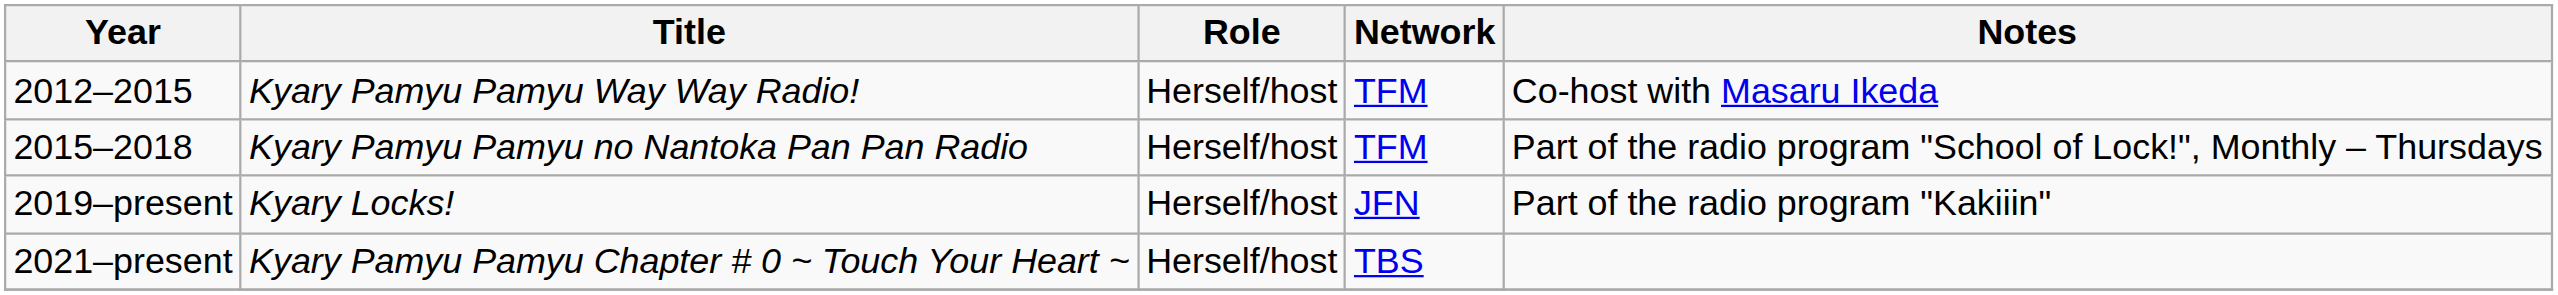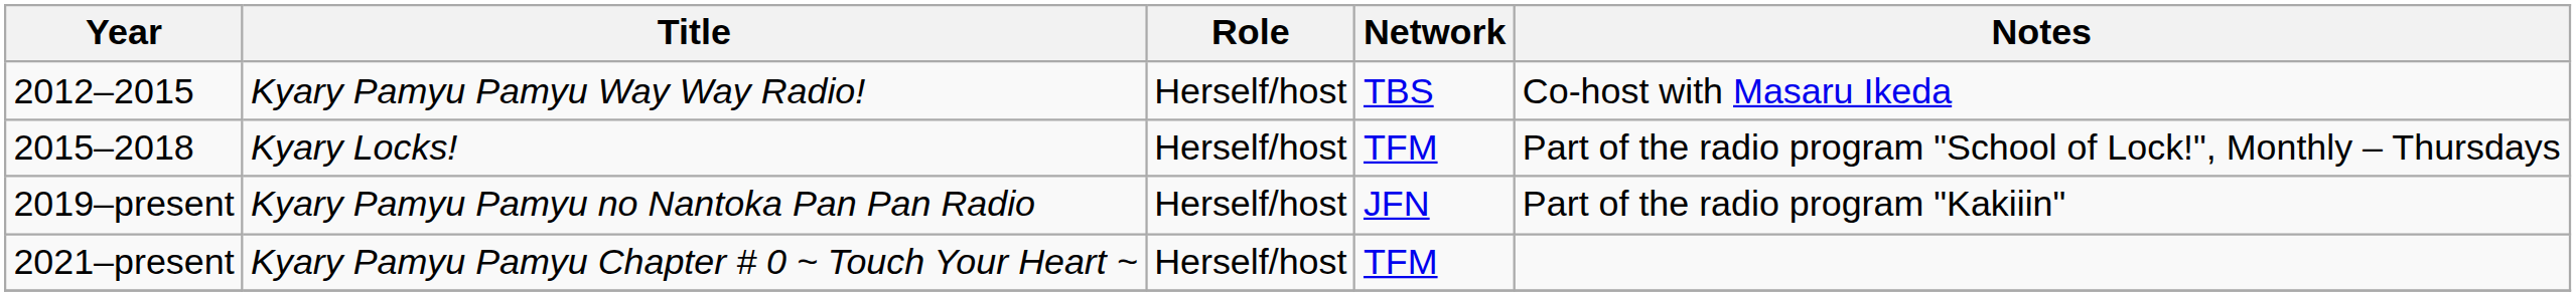2012–2015 | Network: TFM -> TBS
2015–2018 | Title: Kyary Pamyu Pamyu no Nantoka Pan Pan Radio -> Kyary Locks!
2019–present | Title: Kyary Locks! -> Kyary Pamyu Pamyu no Nantoka Pan Pan Radio
2021–present | Network: TBS -> TFM
